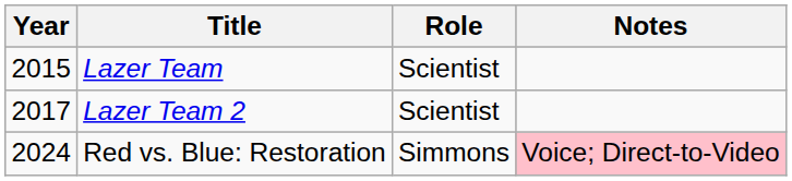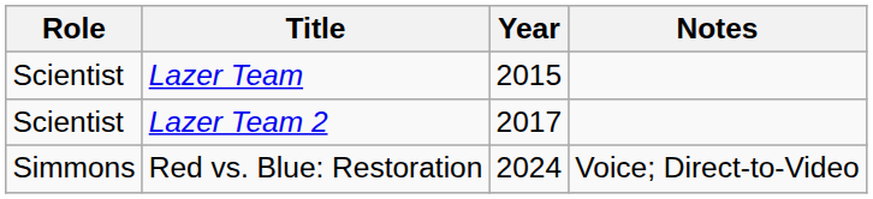columns swapped: Year <-> Role
Red vs. Blue: Restoration | Notes: pink background -> no background
